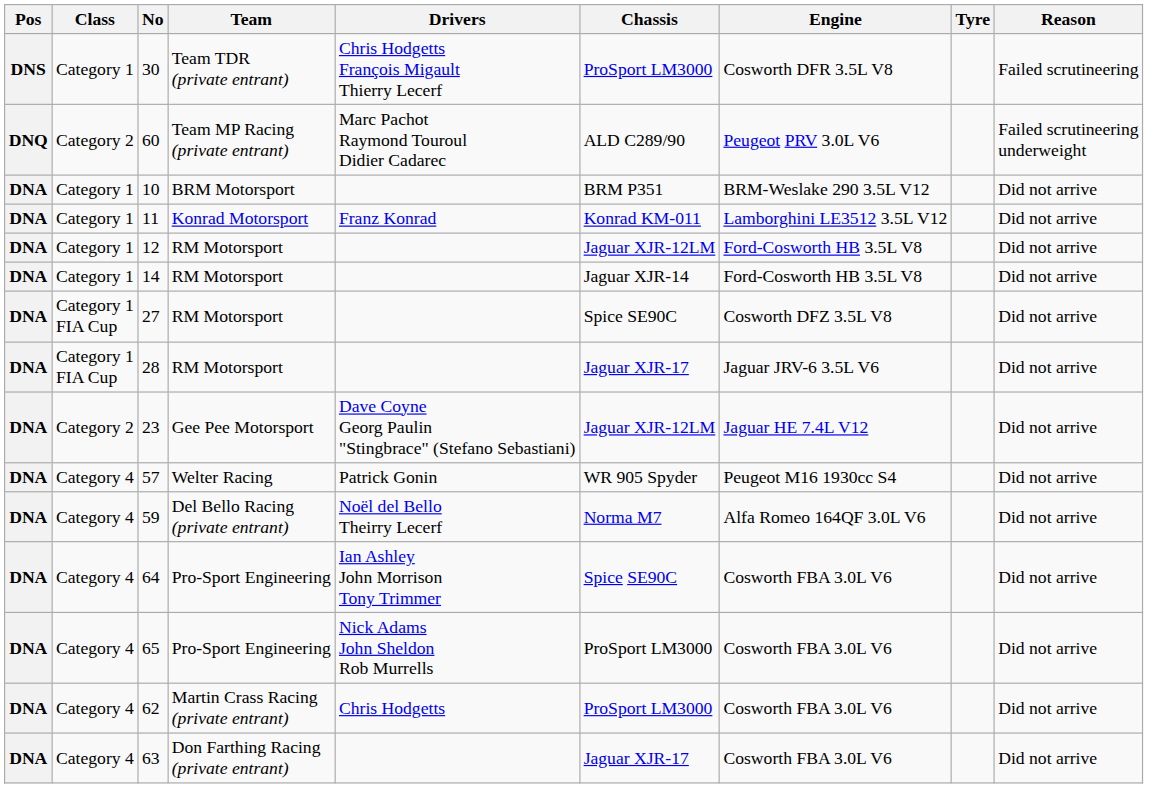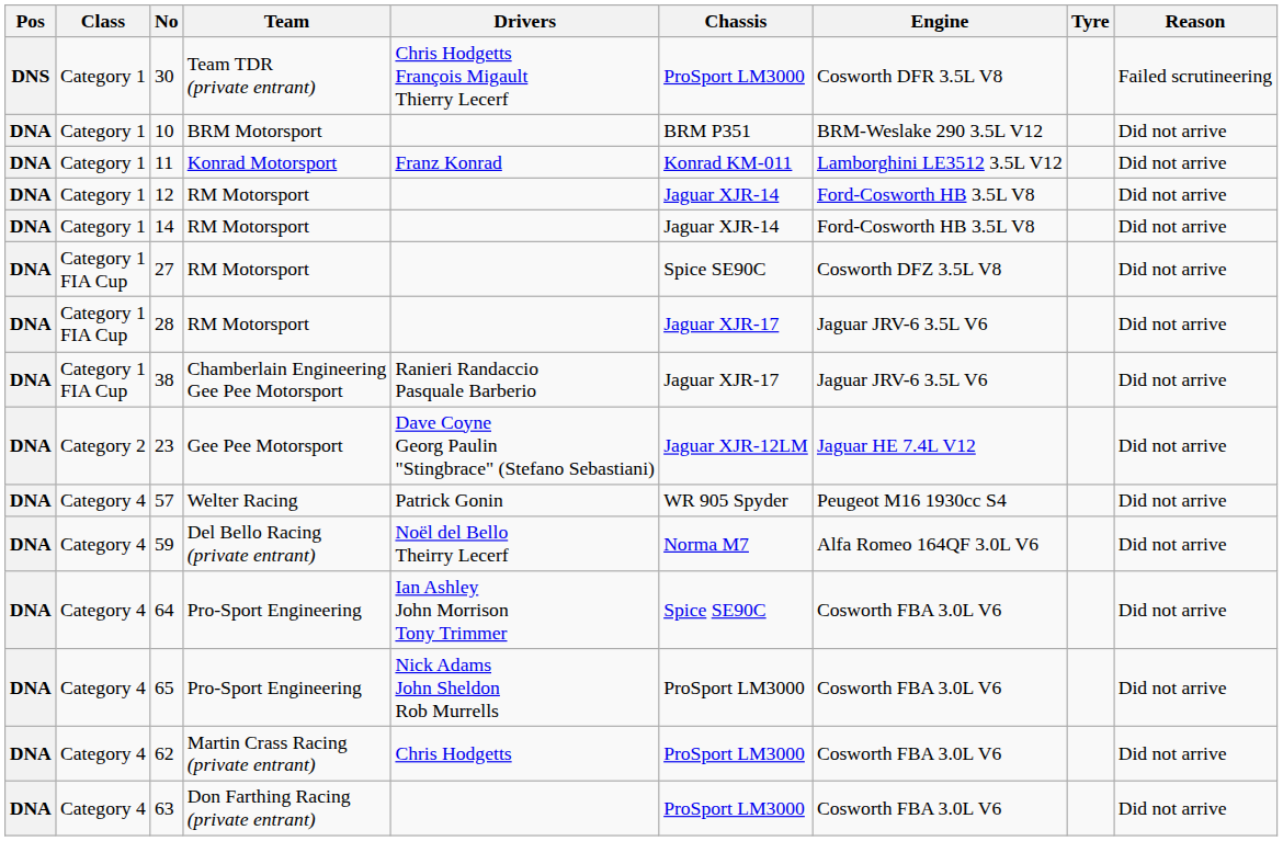- row: DNQ | Category 2 | 60 | Team MP Racing (private entrant) | Marc Pachot Raymond Touroul Didier Cadarec | ALD C289/90 | Peugeot PRV 3.0L V6 | Failed scrutineering underweight
12 | Chassis: Jaguar XJR-12LM -> Jaguar XJR-14
+ row: DNA | Category 1 FIA Cup | 38 | Chamberlain Engineering Gee Pee Motorsport | Ranieri Randaccio Pasquale Barberio | Jaguar XJR-17 | Jaguar JRV-6 3.5L V6 | Did not arrive
63 | Chassis: Jaguar XJR-17 -> ProSport LM3000
